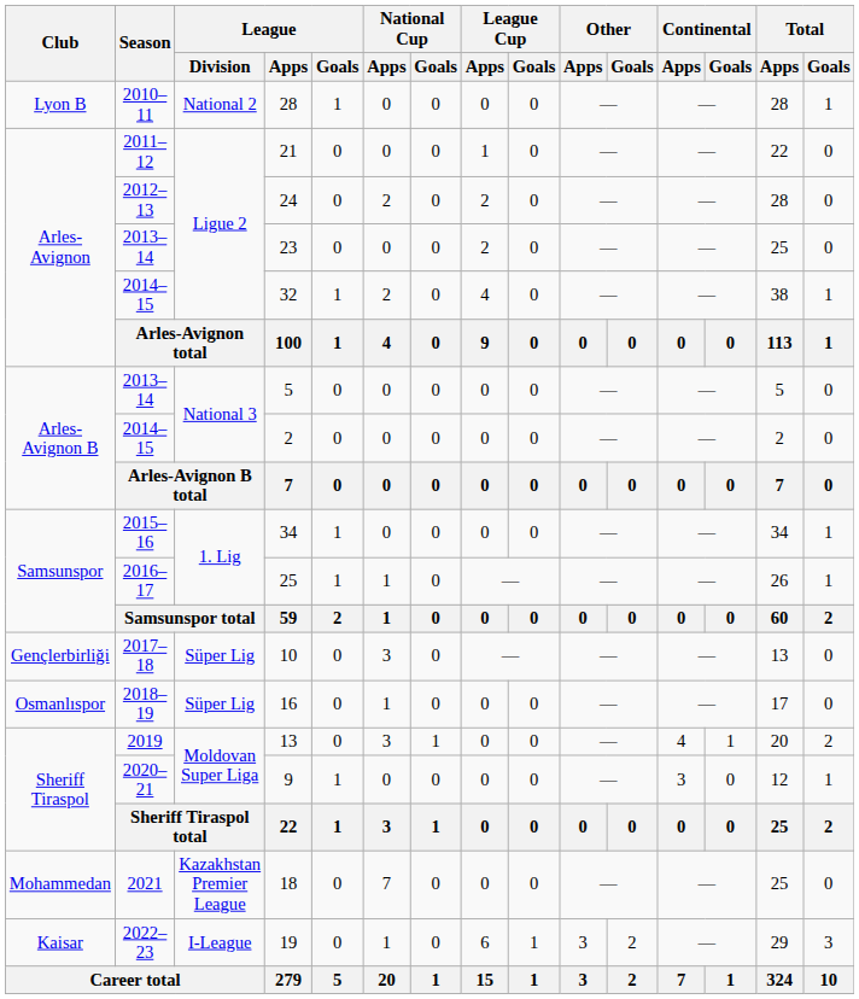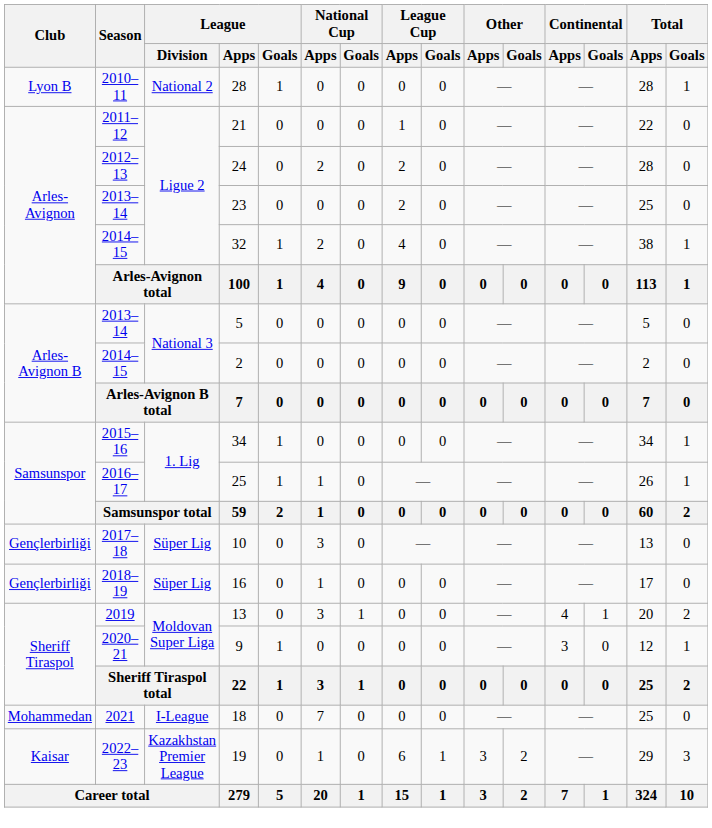16 | Club: Osmanlıspor -> Gençlerbirliği
18 | League / Division: Kazakhstan Premier League -> I-League
19 | League / Division: I-League -> Kazakhstan Premier League
